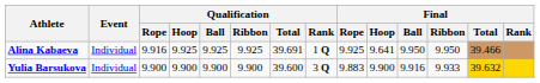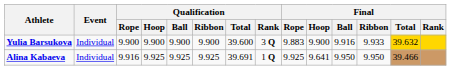rows swapped: Yulia Barsukova <-> Alina Kabaeva
